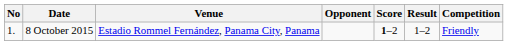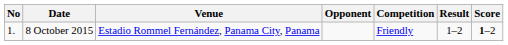columns swapped: Score <-> Competition
